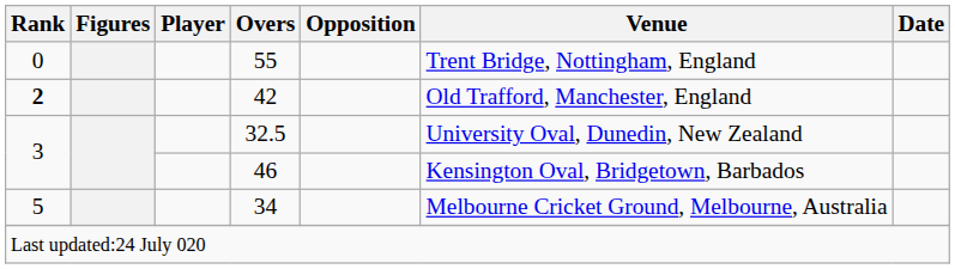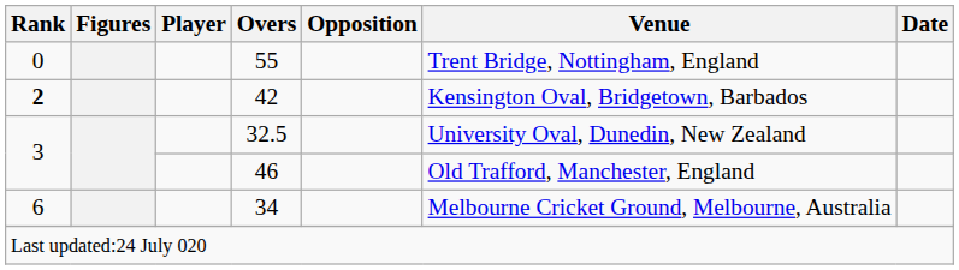42 | Venue: Old Trafford, Manchester, England -> Kensington Oval, Bridgetown, Barbados
46 | Venue: Kensington Oval, Bridgetown, Barbados -> Old Trafford, Manchester, England
34 | Rank: 5 -> 6
